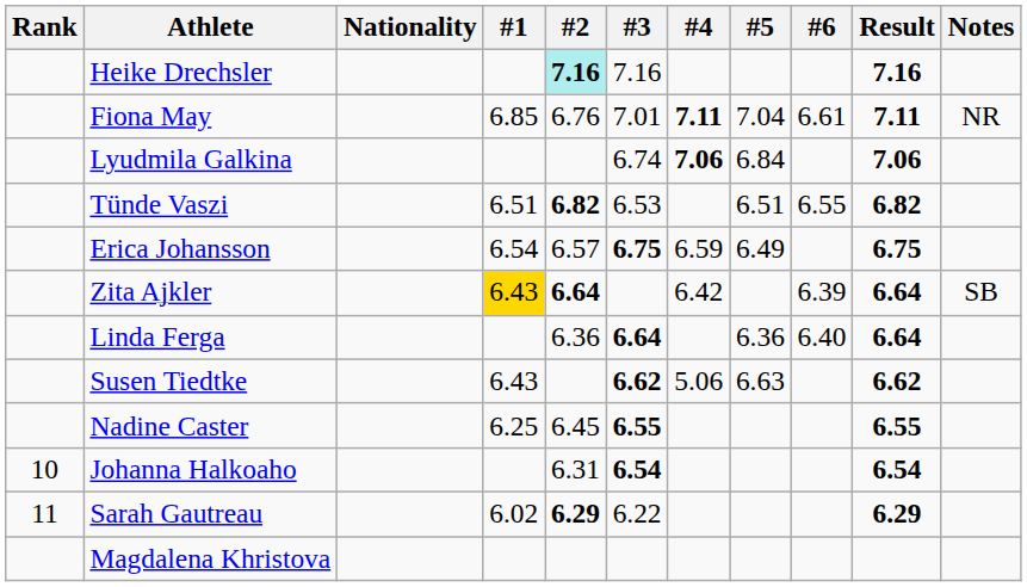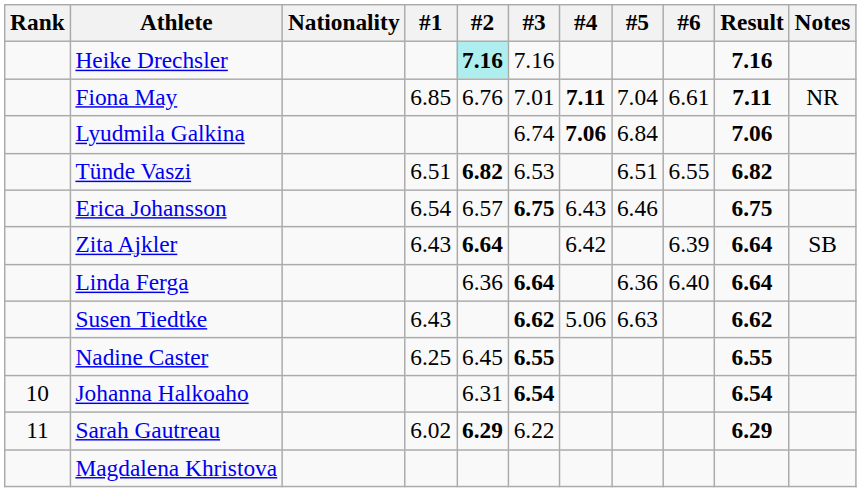Erica Johansson | #4: 6.59 -> 6.43
Erica Johansson | #5: 6.49 -> 6.46
Zita Ajkler | #1: gold background -> no background
